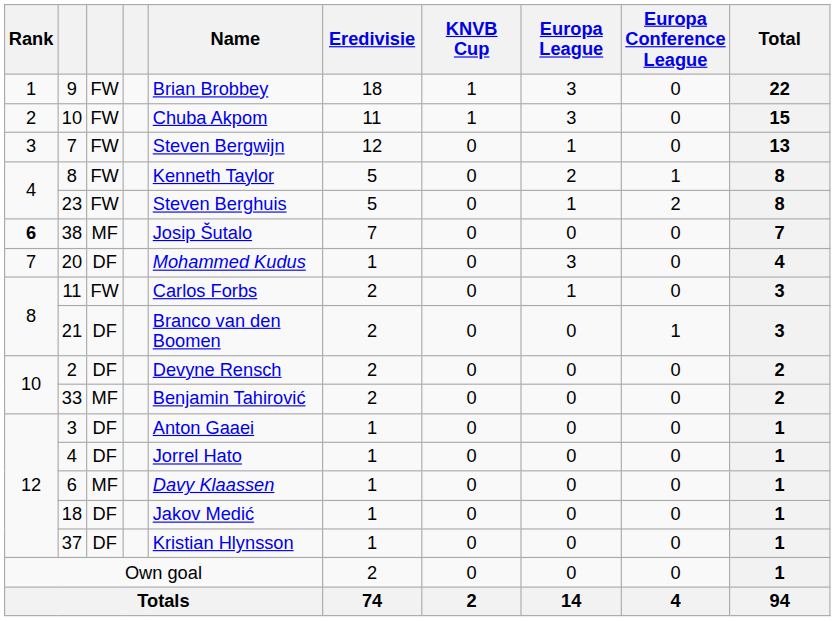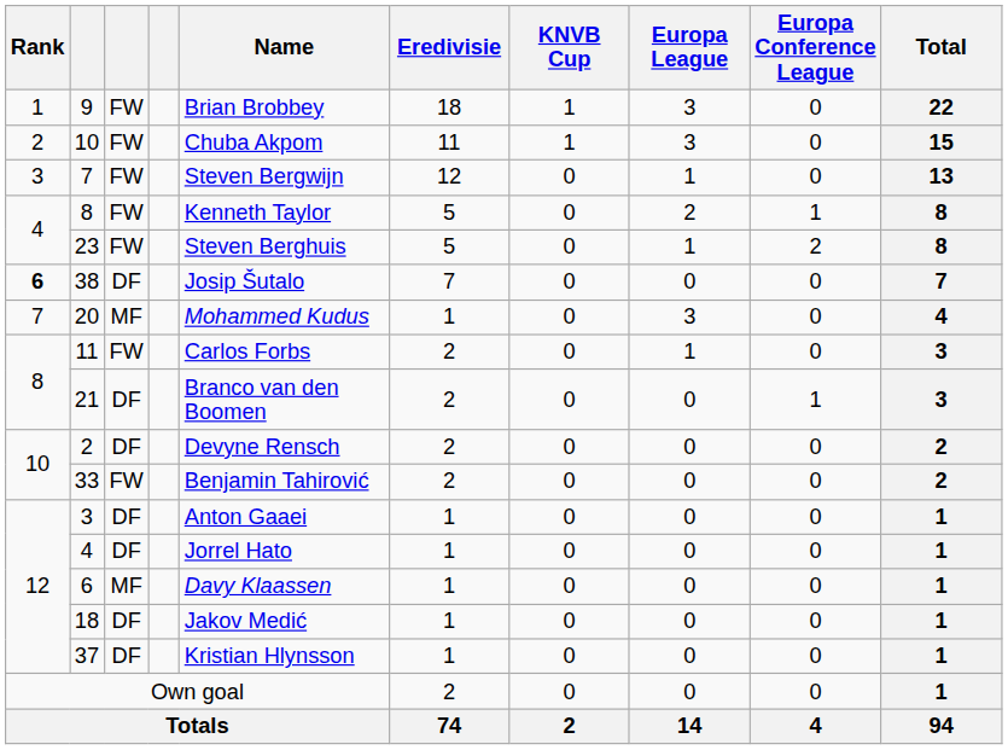38 | column 3: MF -> DF
20 | column 3: DF -> MF
33 | column 3: MF -> FW
